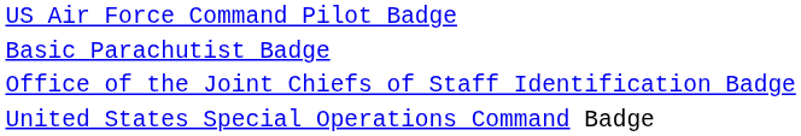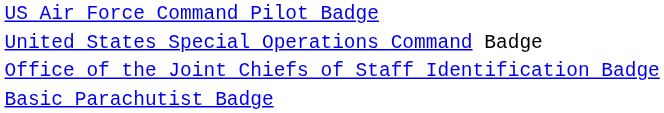rows swapped: Basic Parachutist Badge <-> United States Special Operations Command Badge
